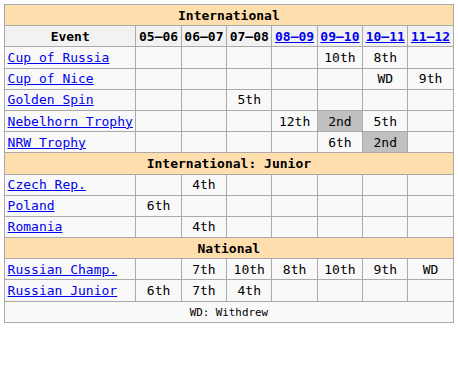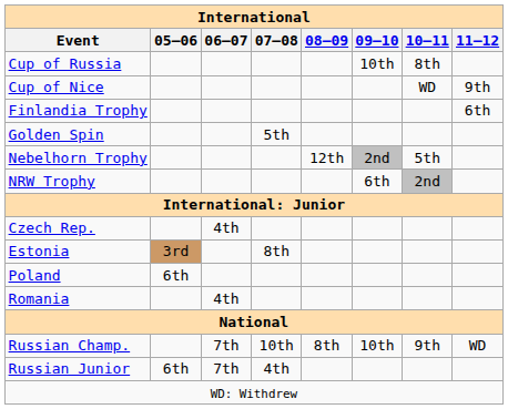+ row: Finlandia Trophy | 6th
+ row: Estonia | 3rd | 8th
